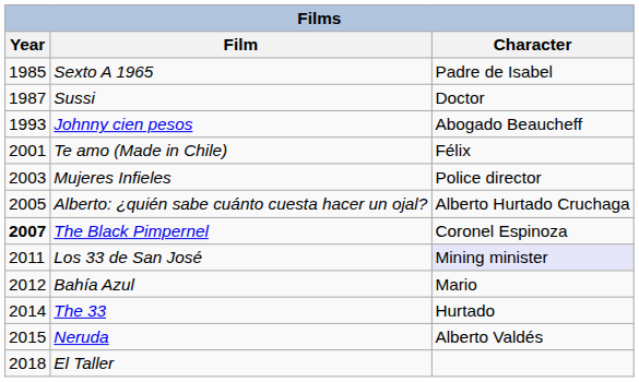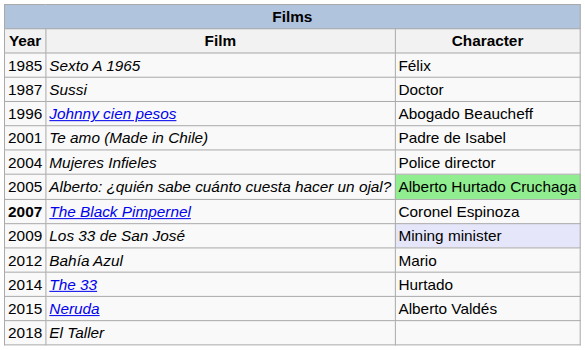Sexto A 1965 | Character: Padre de Isabel -> Félix
Johnny cien pesos | Year: 1993 -> 1996
Te amo (Made in Chile) | Character: Félix -> Padre de Isabel
Mujeres Infieles | Year: 2003 -> 2004
Alberto: ¿quién sabe cuánto cuesta hacer un ojal? | Character: no background -> lightgreen background
Los 33 de San José | Year: 2011 -> 2009
